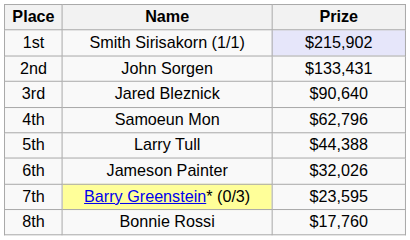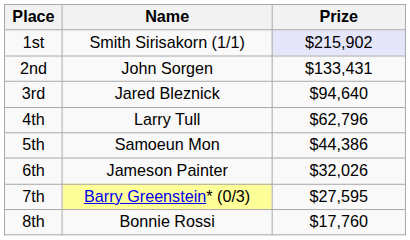3rd | Prize: $90,640 -> $94,640
4th | Name: Samoeun Mon -> Larry Tull
5th | Name: Larry Tull -> Samoeun Mon
5th | Prize: $44,388 -> $44,386
7th | Prize: $23,595 -> $27,595
